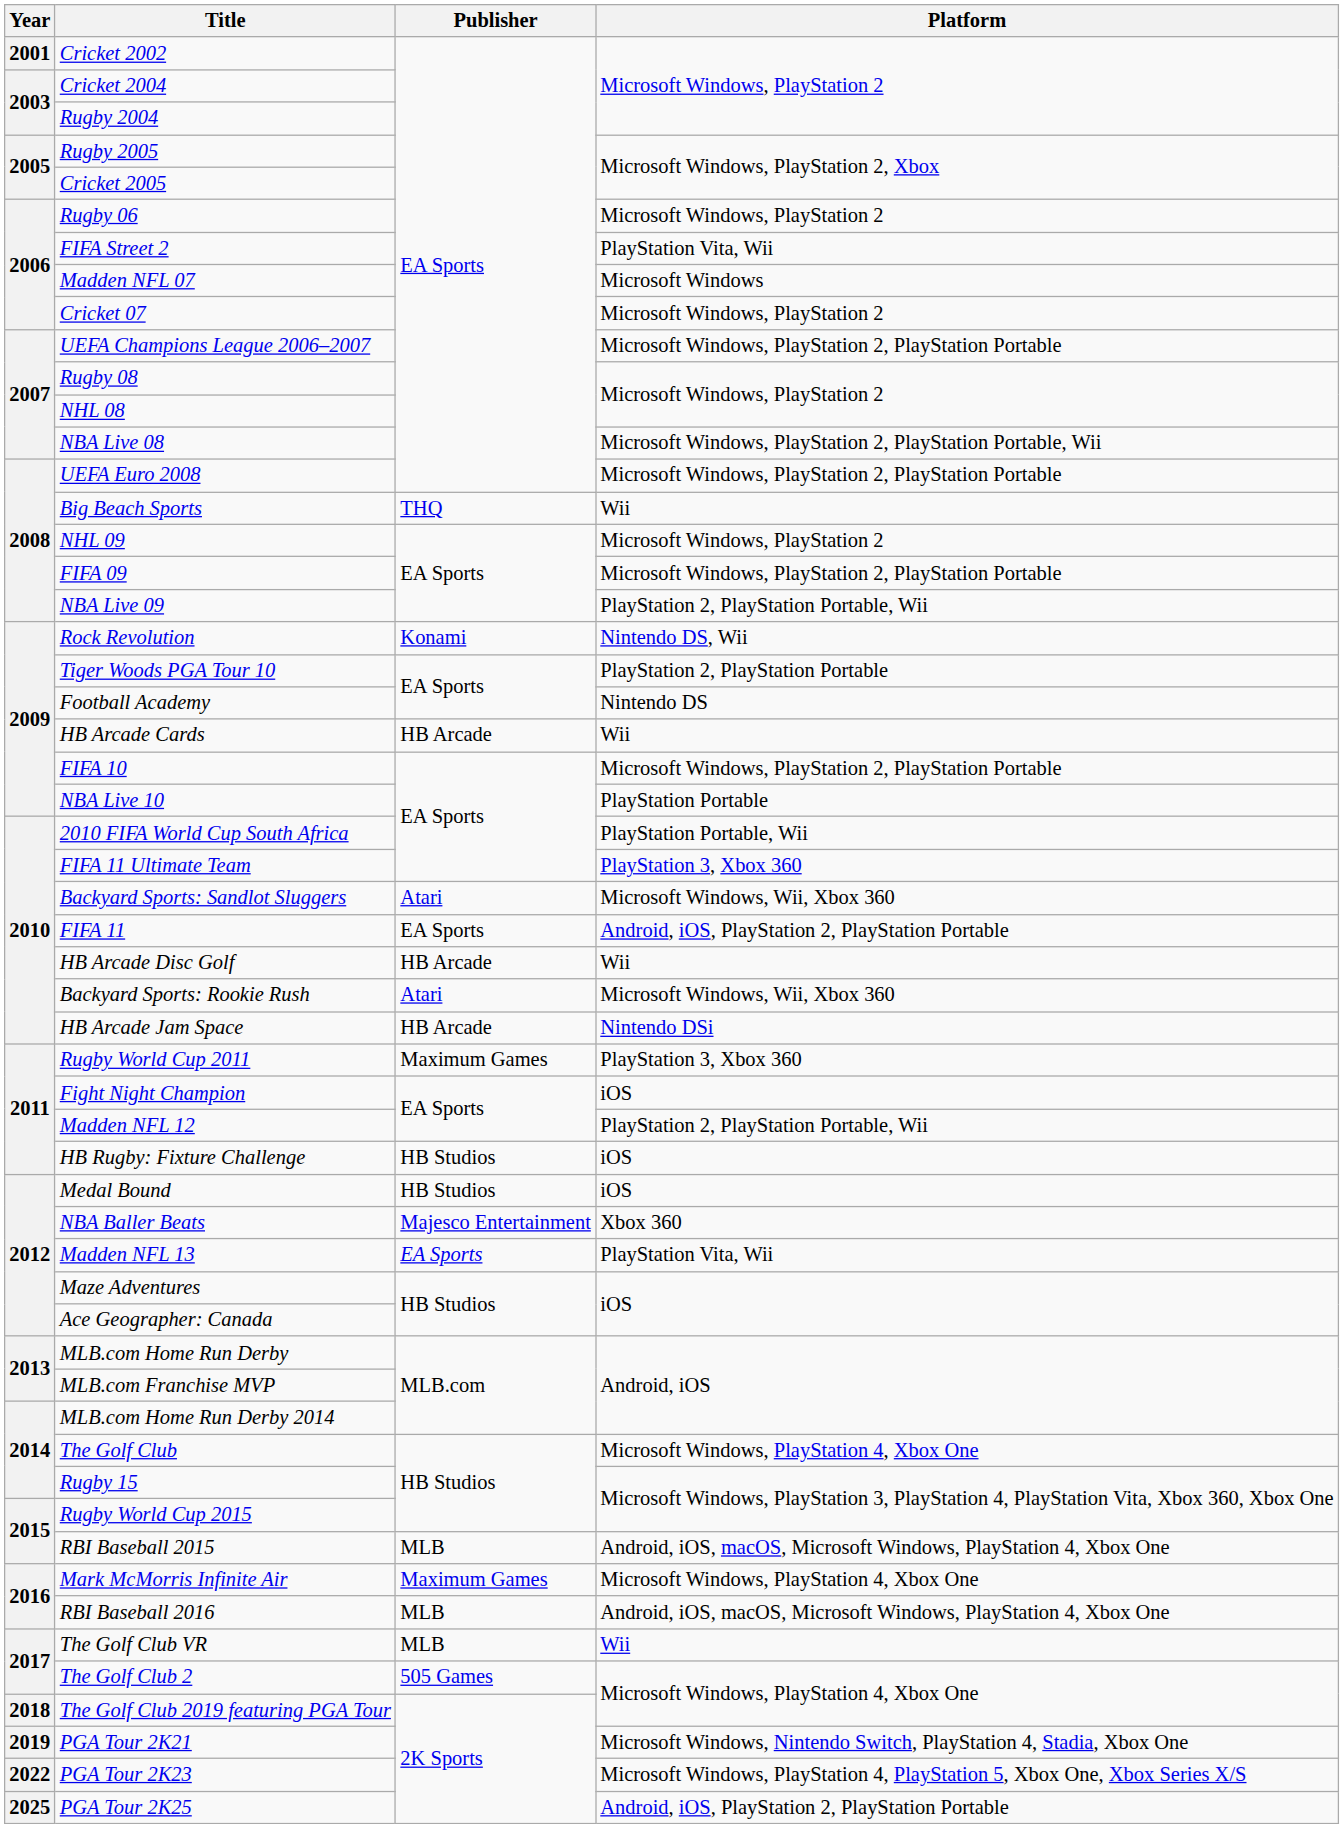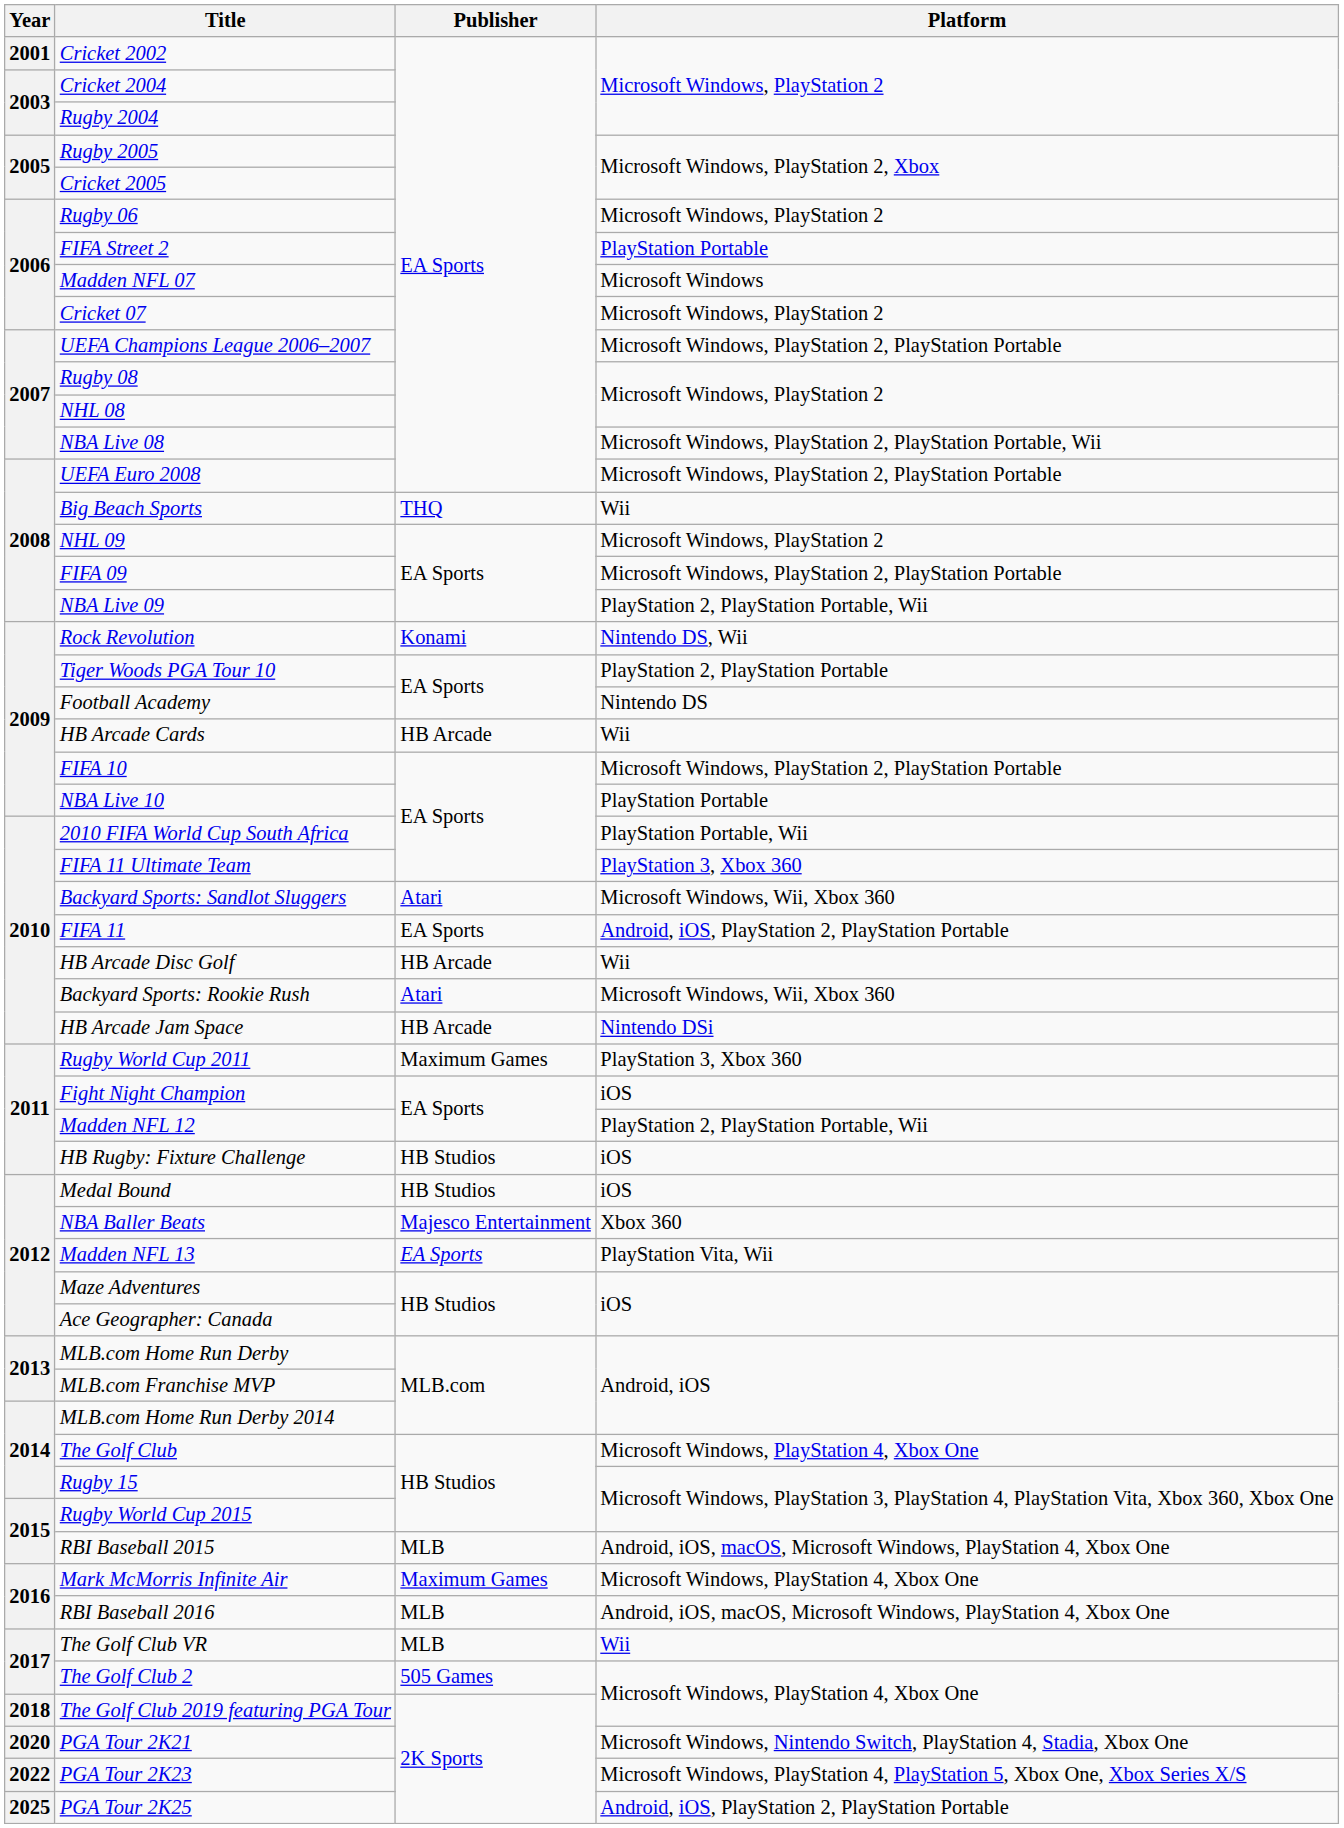FIFA Street 2 | Platform: PlayStation Vita, Wii -> PlayStation Portable
PGA Tour 2K21 | Year: 2019 -> 2020
